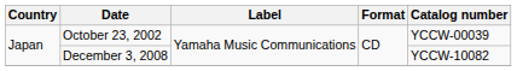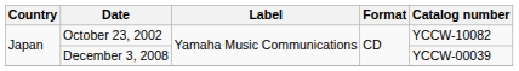October 23, 2002 | Catalog number: YCCW-00039 -> YCCW-10082
December 3, 2008 | Catalog number: YCCW-10082 -> YCCW-00039
